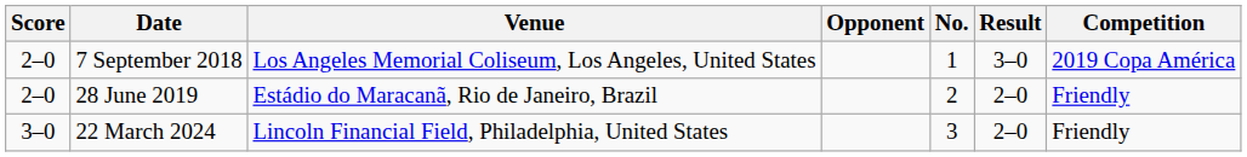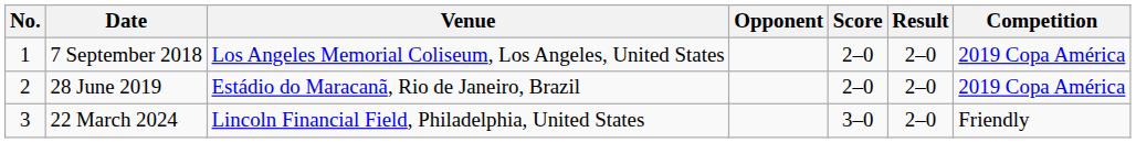columns swapped: No. <-> Score
7 September 2018 | Result: 3–0 -> 2–0
28 June 2019 | Competition: Friendly -> 2019 Copa América
